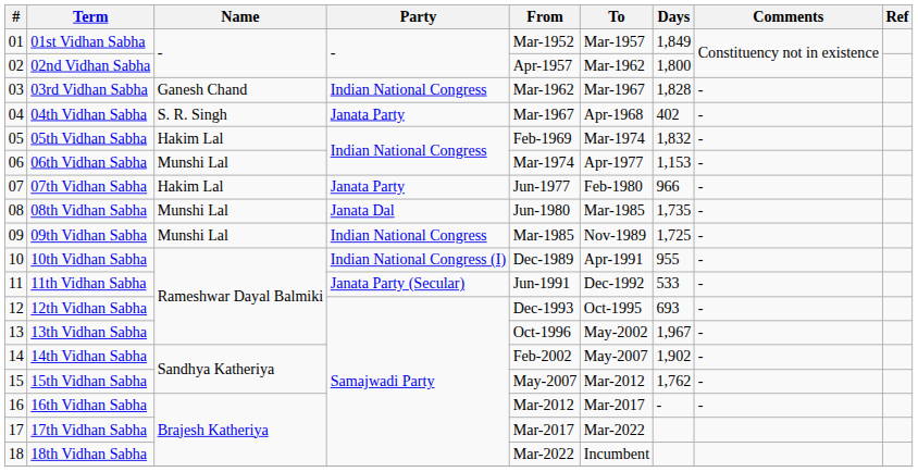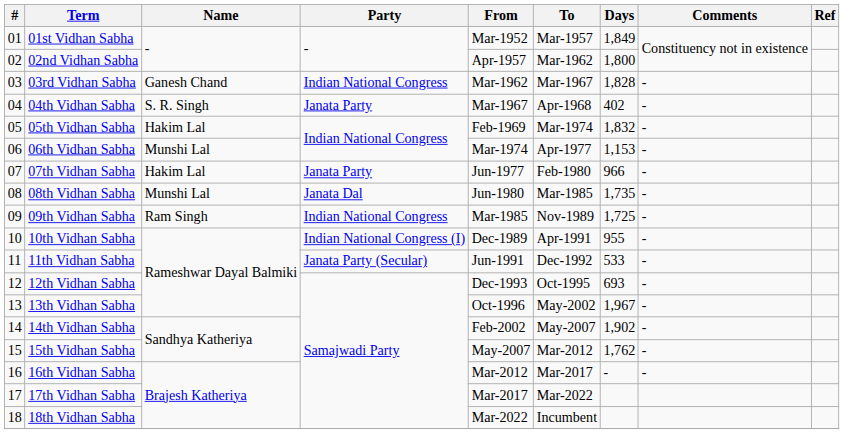09th Vidhan Sabha | Name: Munshi Lal -> Ram Singh
